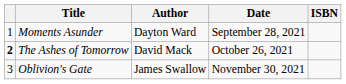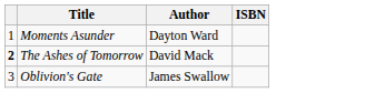- column: Date | September 28, 2021 | October 26, 2021 | November 30, 2021
